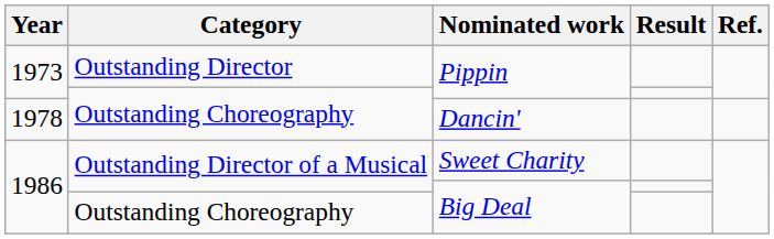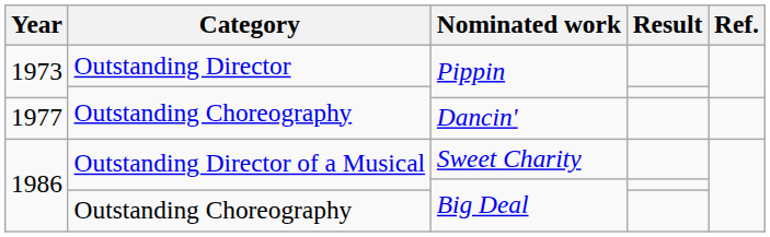Dancin' | Year: 1978 -> 1977
